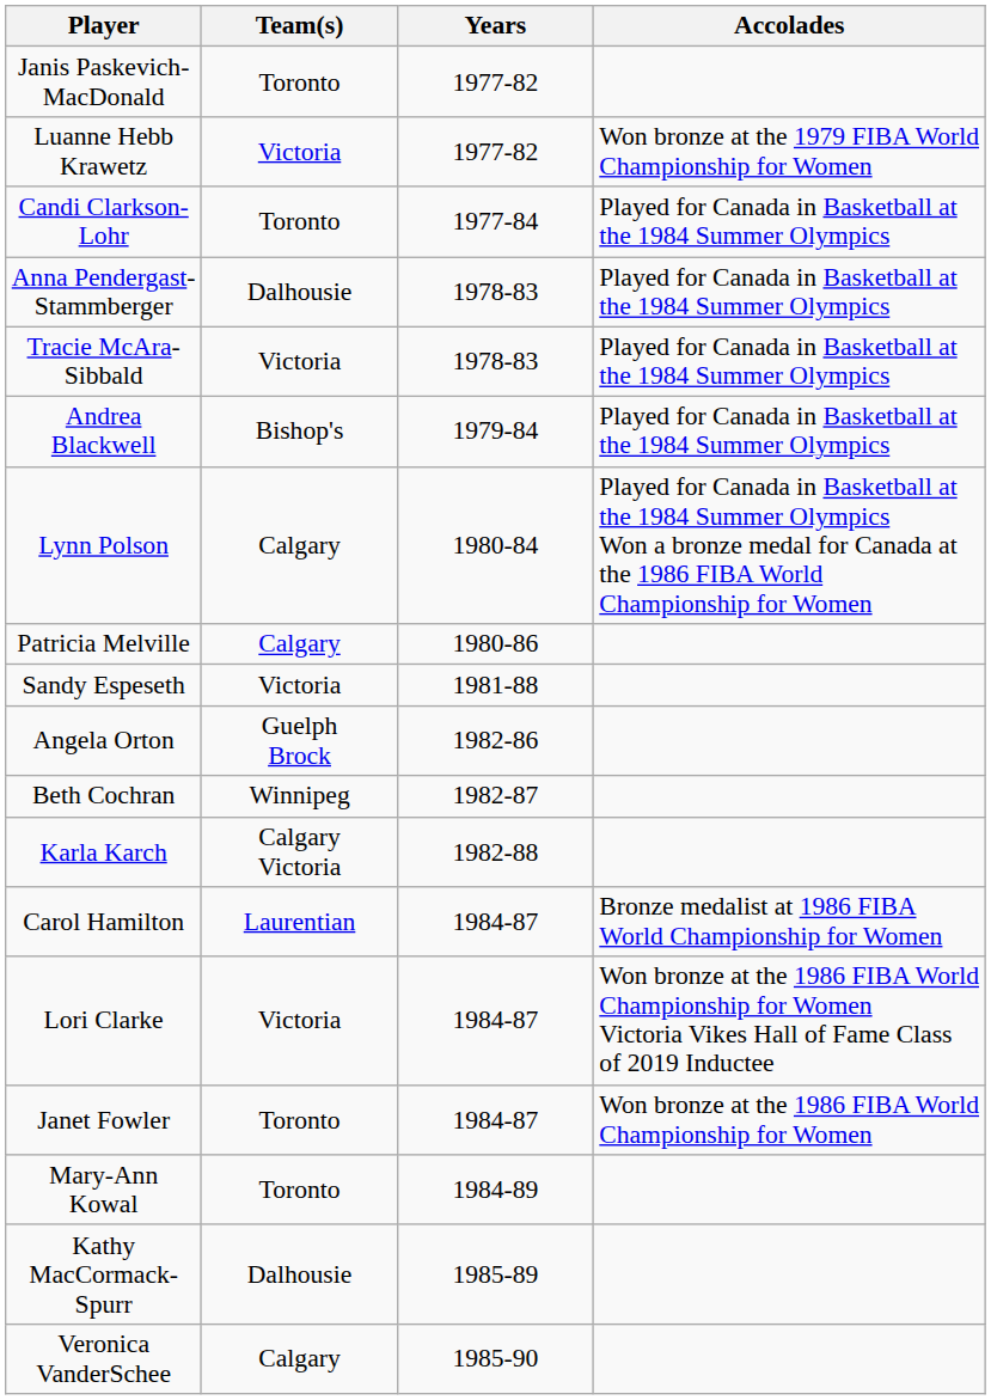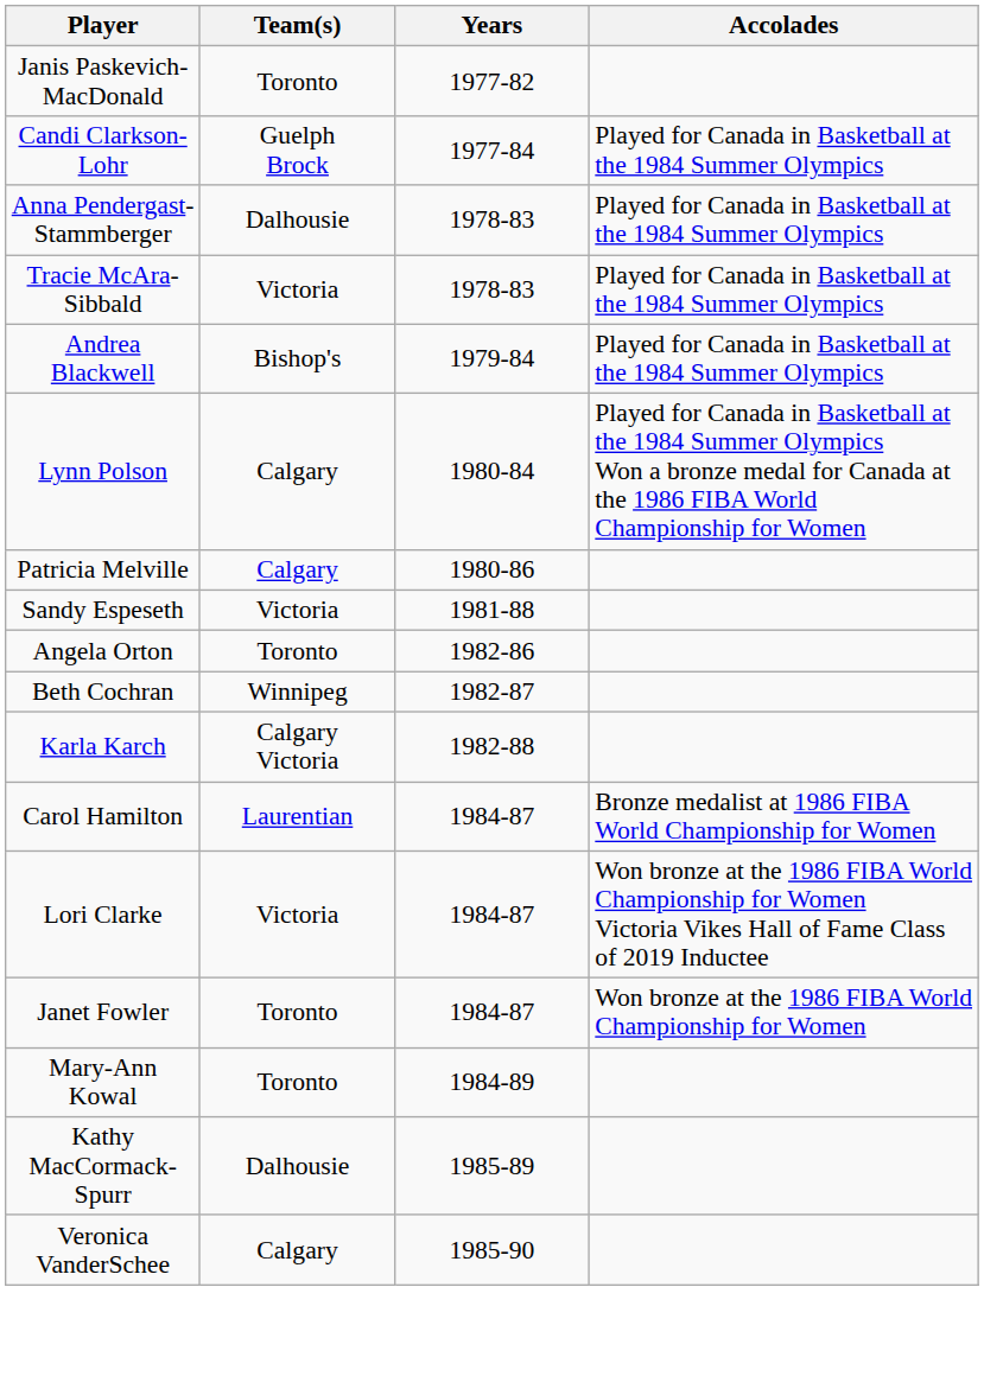- row: Luanne Hebb Krawetz | Victoria | 1977-82 | Won bronze at the 1979 FIBA World Championship for Women
Candi Clarkson-Lohr | Team(s): Toronto -> Guelph Brock
Angela Orton | Team(s): Guelph Brock -> Toronto
